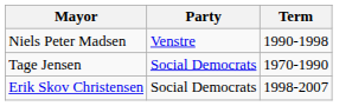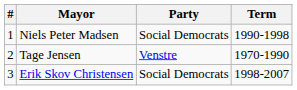+ column: # | 1 | 2 | 3
Niels Peter Madsen | Party: Venstre -> Social Democrats
Tage Jensen | Party: Social Democrats -> Venstre
